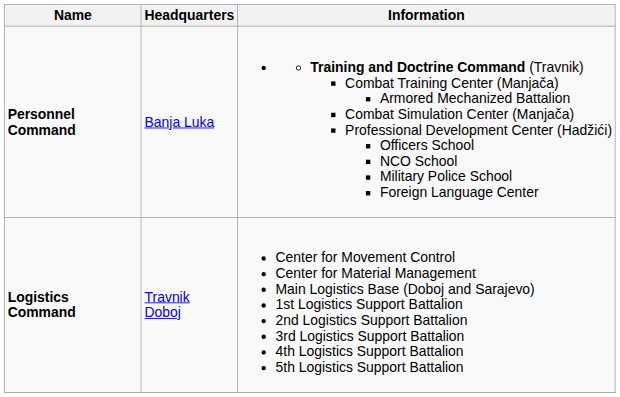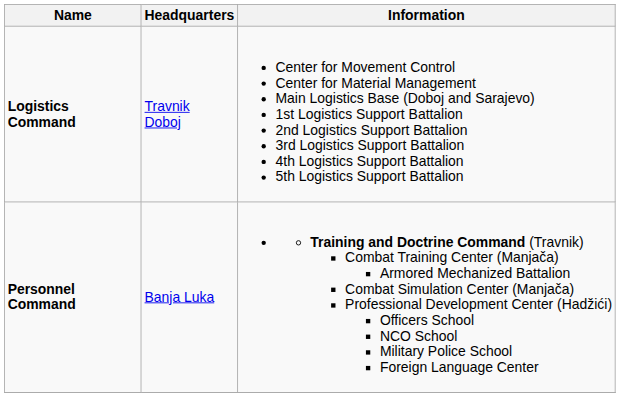rows swapped: Personnel Command <-> Logistics Command
